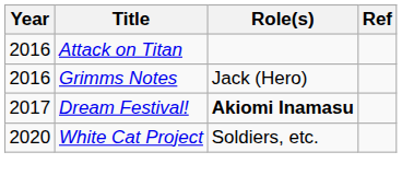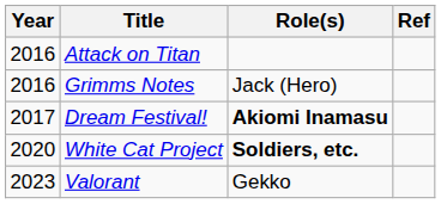White Cat Project | Role(s): normal -> bold
+ row: 2023 | Valorant | Gekko
